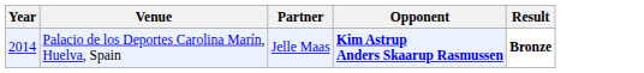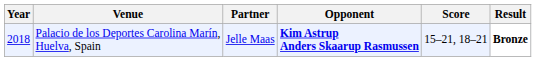+ column: Score | 15–21, 18–21
Palacio de los Deportes Carolina Marín, Huelva, Spain | Year: 2014 -> 2018
